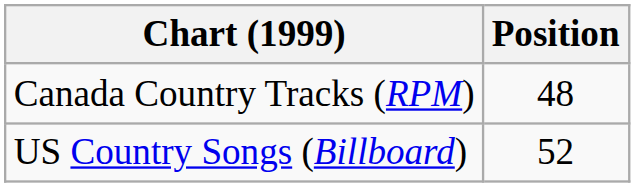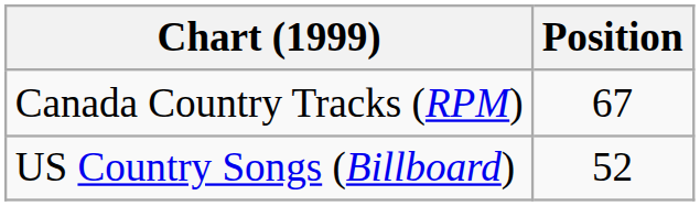Canada Country Tracks (RPM) | Position: 48 -> 67
